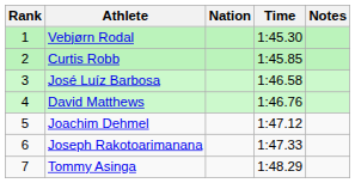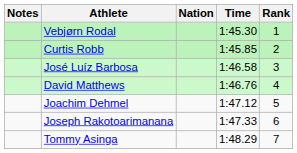columns swapped: Rank <-> Notes
